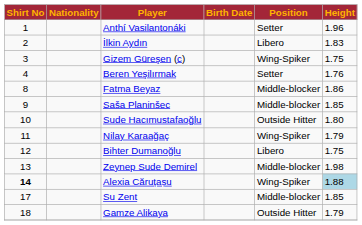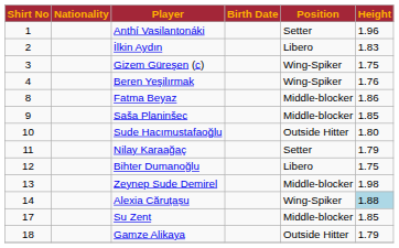Beren Yeşilırmak | Position: Setter -> Wing-Spiker
Nilay Karaağaç | Position: Wing-Spiker -> Setter
Alexia Căruțașu | Shirt No: bold -> normal
